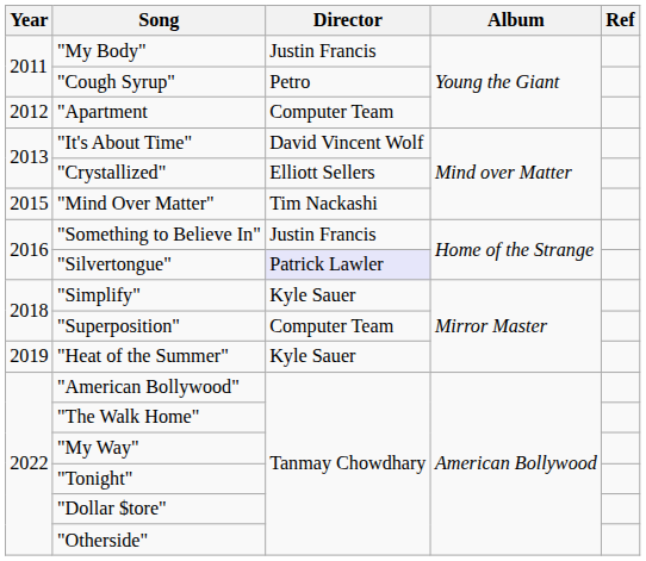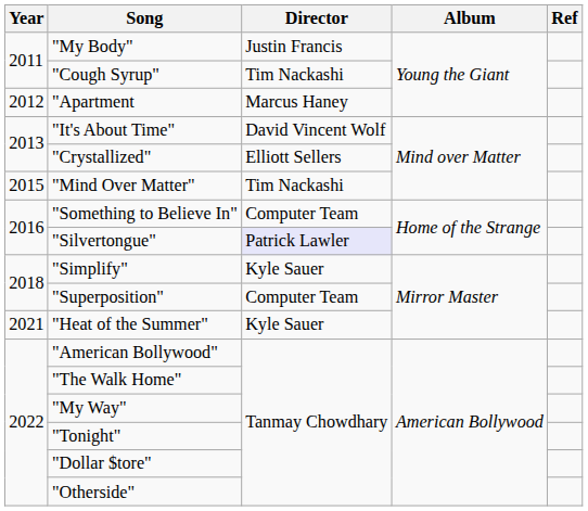"Cough Syrup" | Director: Petro -> Tim Nackashi
"Apartment | Director: Computer Team -> Marcus Haney
"Something to Believe In" | Director: Justin Francis -> Computer Team
"Heat of the Summer" | Year: 2019 -> 2021
